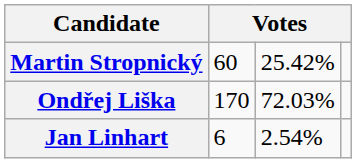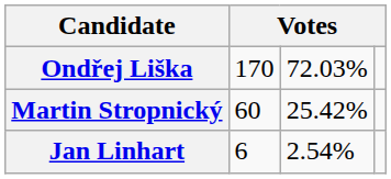rows swapped: Ondřej Liška <-> Martin Stropnický
